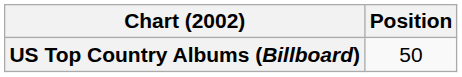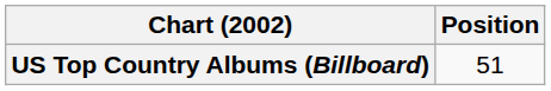US Top Country Albums (Billboard) | Position: 50 -> 51
